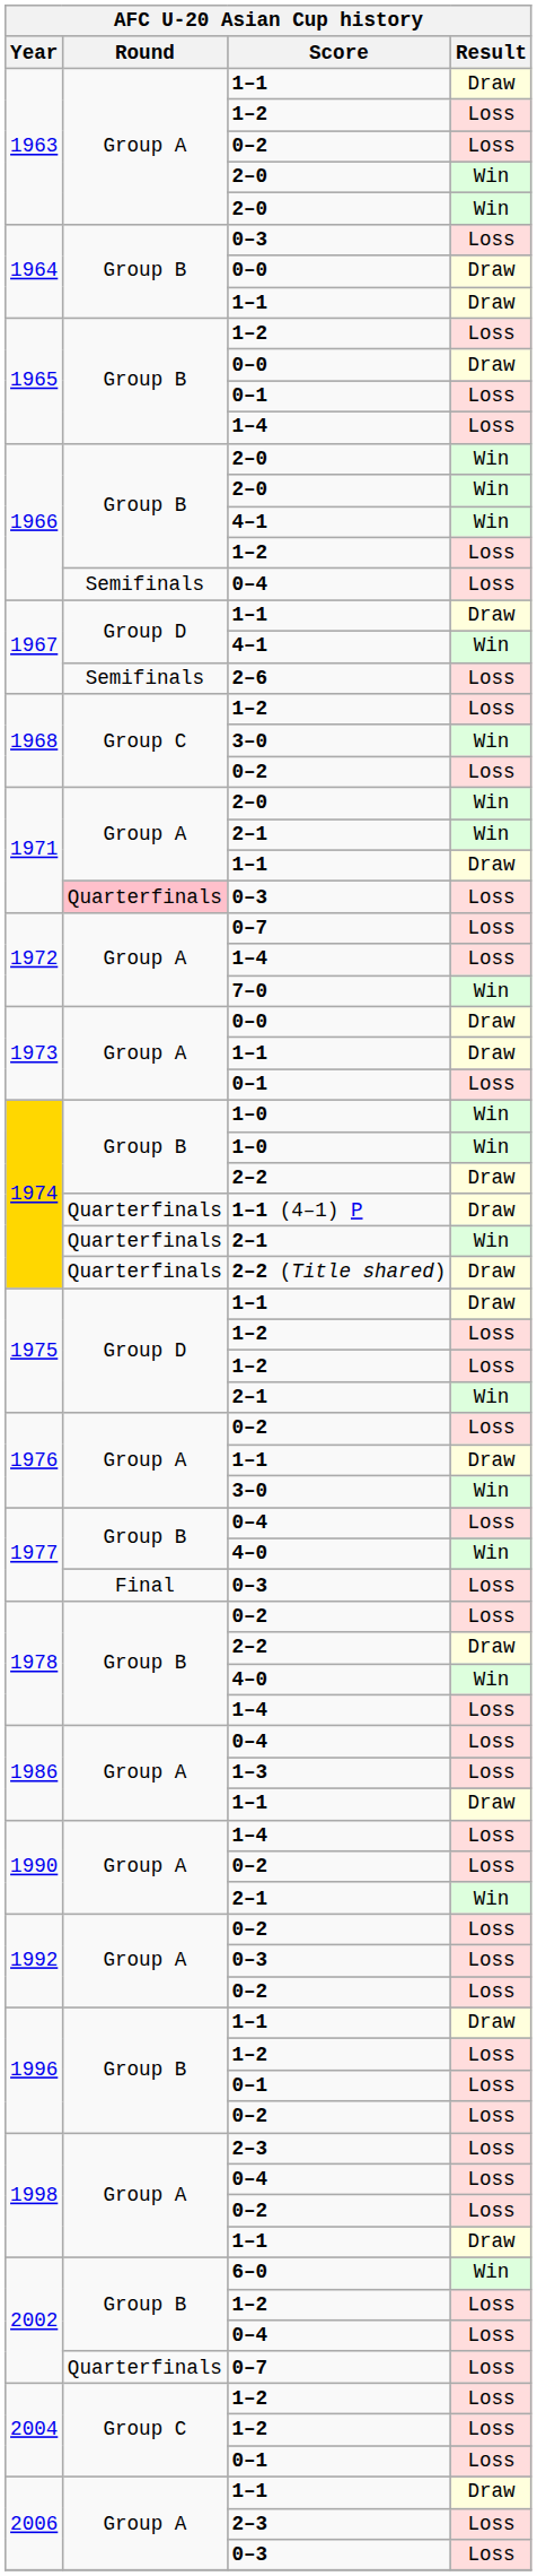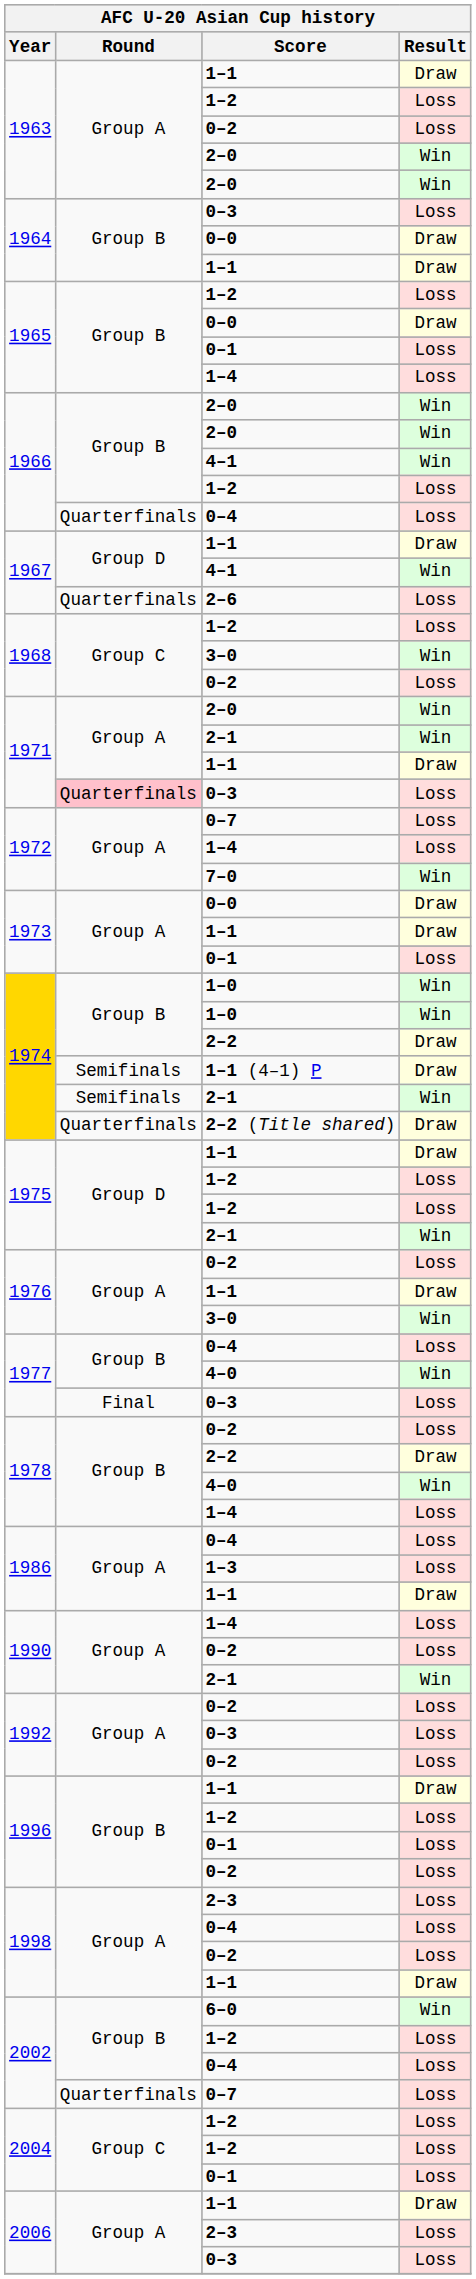1966 / 0–4 | Round: Semifinals -> Quarterfinals
2–6 | Round: Semifinals -> Quarterfinals
1–1 (4–1) P | Round: Quarterfinals -> Semifinals
1974 / 2–1 | Round: Quarterfinals -> Semifinals
